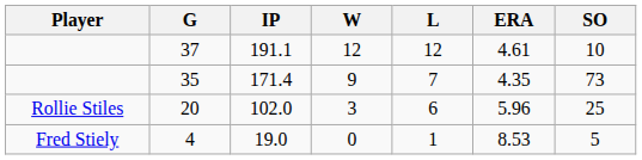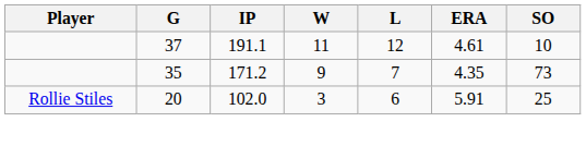37 | W: 12 -> 11
35 | IP: 171.4 -> 171.2
20 | ERA: 5.96 -> 5.91
- row: Fred Stiely | 4 | 19.0 | 0 | 1 | 8.53 | 5
